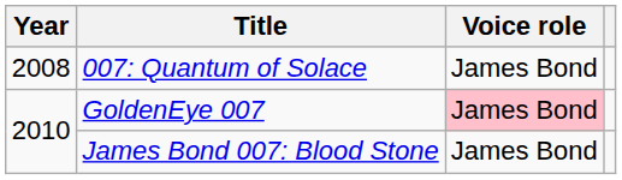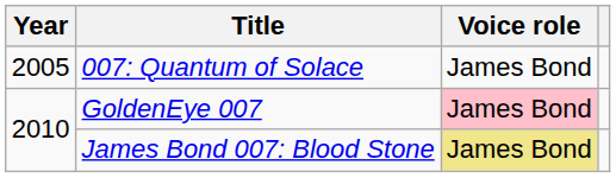007: Quantum of Solace | Year: 2008 -> 2005
James Bond 007: Blood Stone | Voice role: no background -> khaki background
